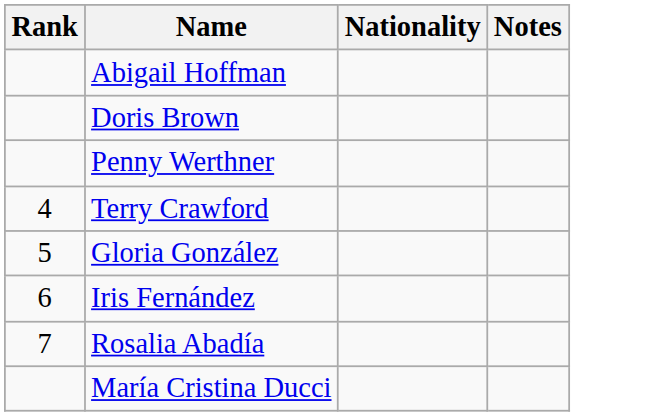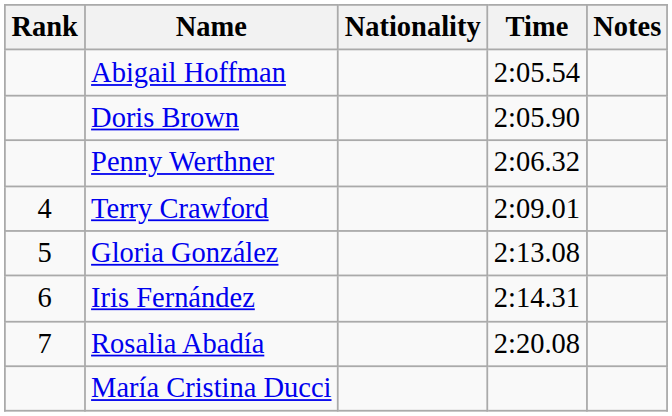+ column: Time | 2:05.54 | 2:05.90 | 2:06.32 | 2:09.01 | 2:13.08 | 2:14.31 | 2:20.08
